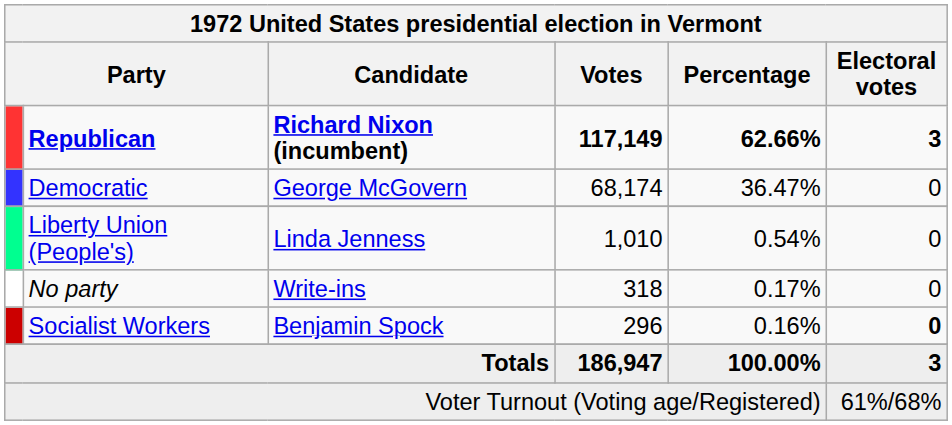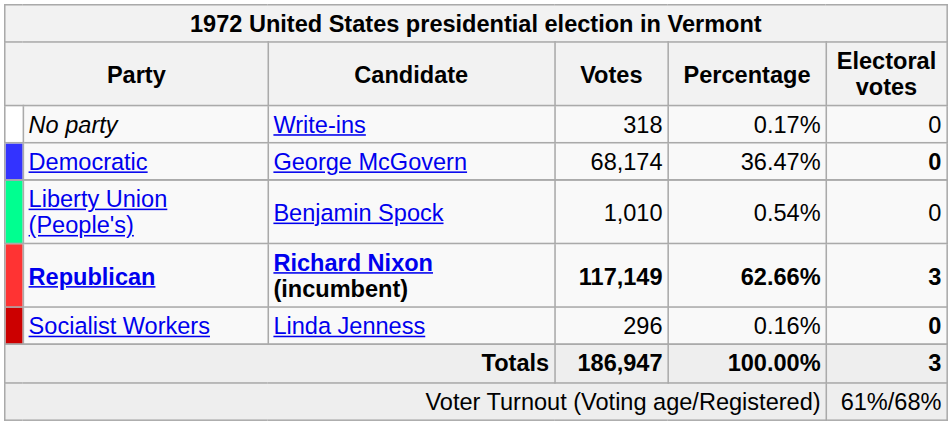rows swapped: Republican <-> No party
Democratic | Electoral votes: normal -> bold
Liberty Union (People's) | Candidate: Linda Jenness -> Benjamin Spock
Socialist Workers | Candidate: Benjamin Spock -> Linda Jenness
